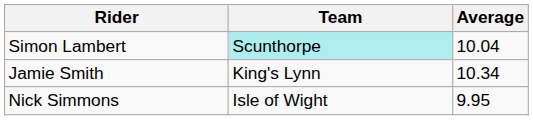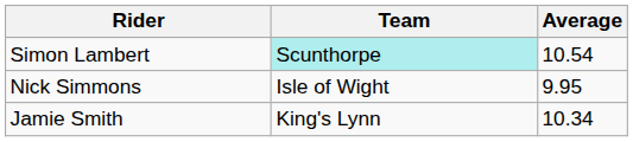Simon Lambert | Average: 10.04 -> 10.54
rows swapped: Jamie Smith <-> Nick Simmons
